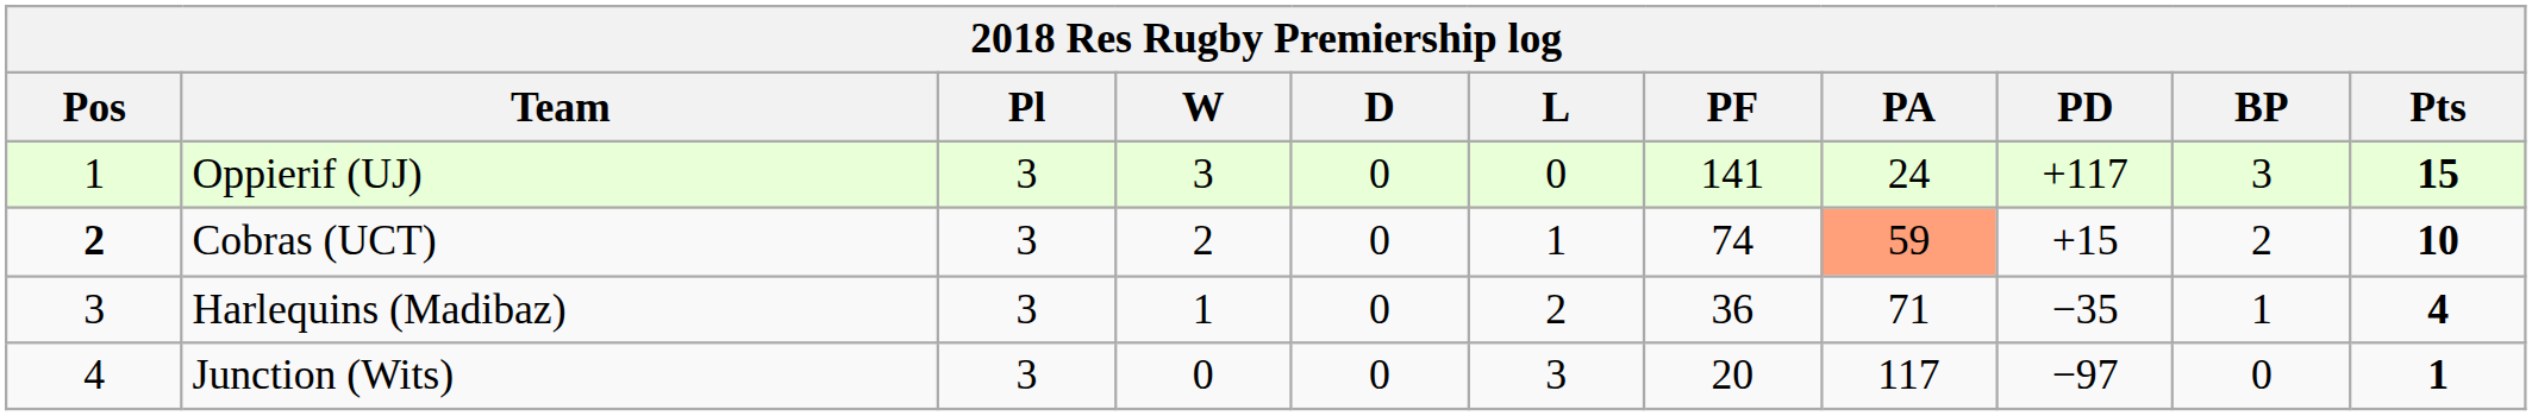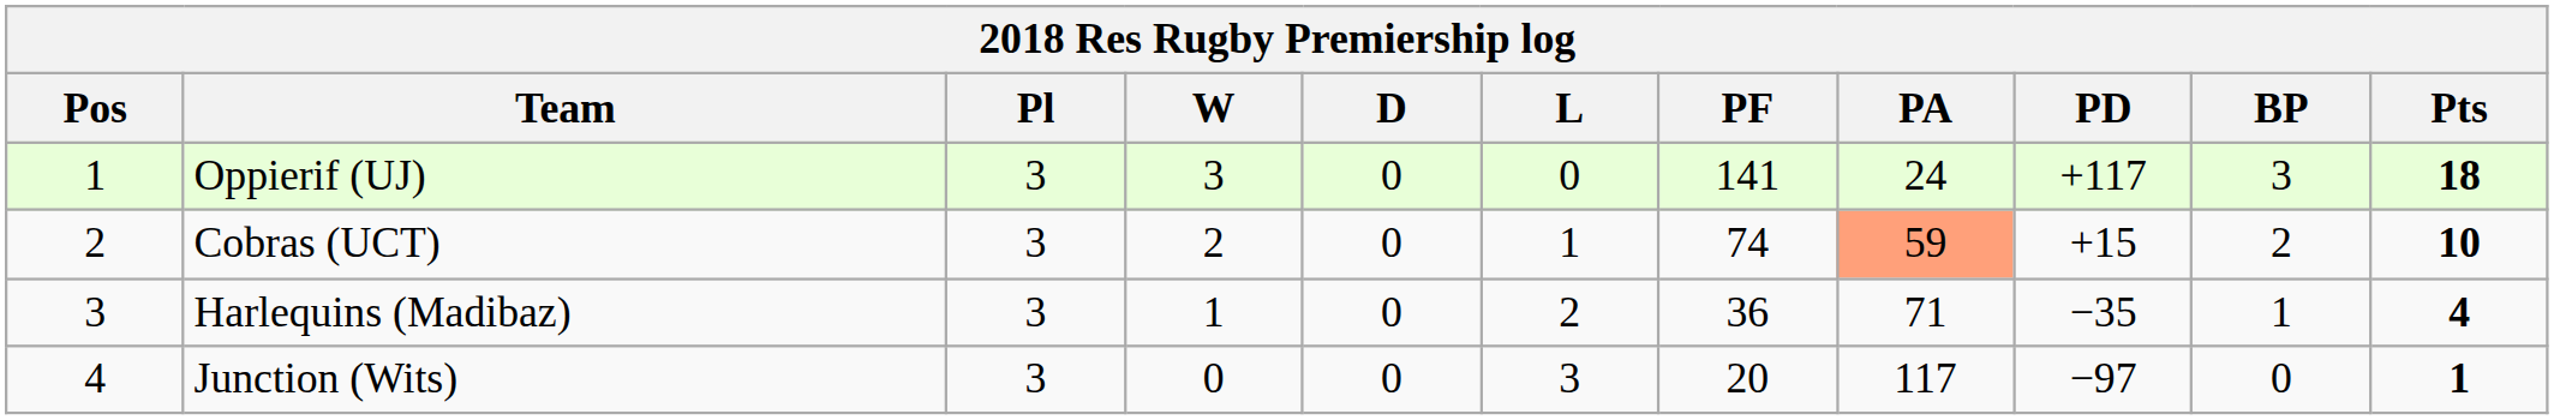Oppierif (UJ) | Pts: 15 -> 18
Cobras (UCT) | Pos: bold -> normal
